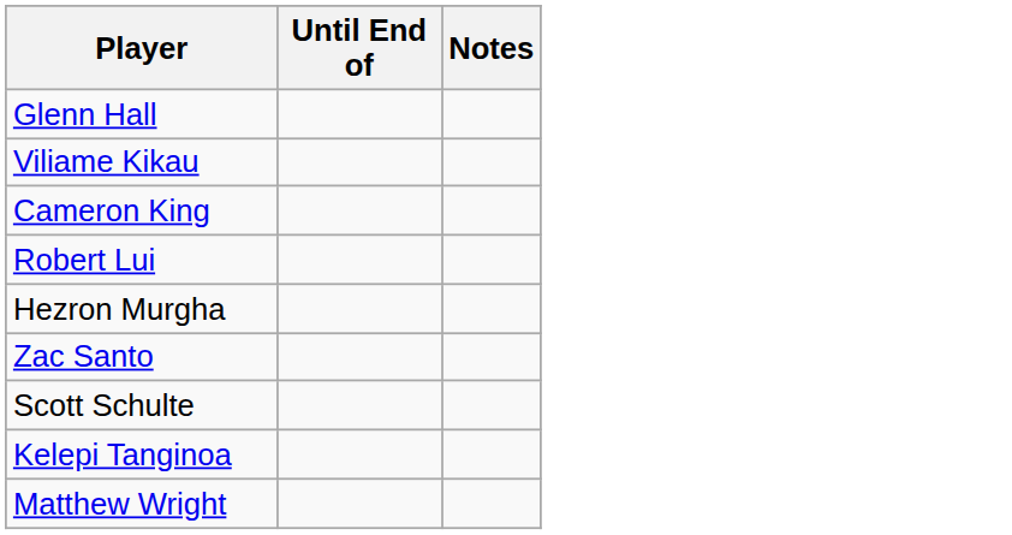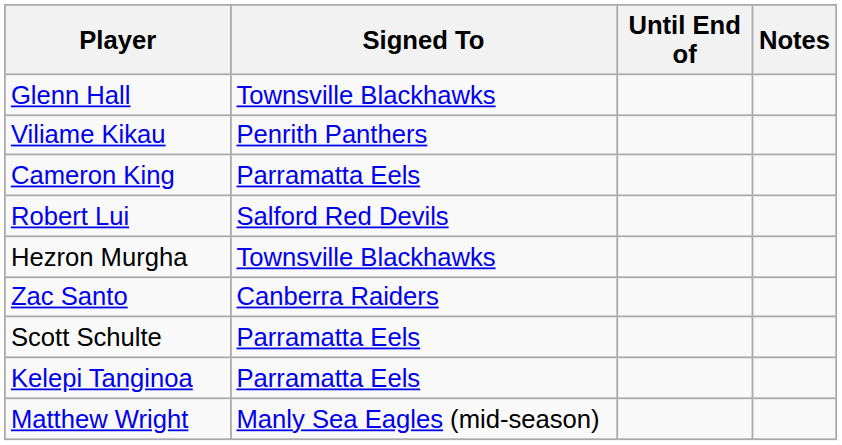+ column: Signed To | Townsville Blackhawks | Penrith Panthers | Parramatta Eels | Salford Red Devils | Townsville Blackhawks | Canberra Raiders | Parramatta Eels | Parramatta Eels | Manly Sea Eagles (mid-season)
